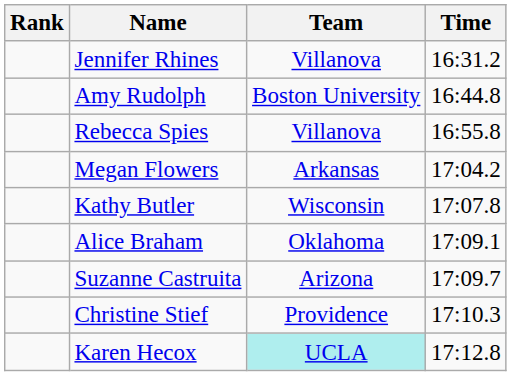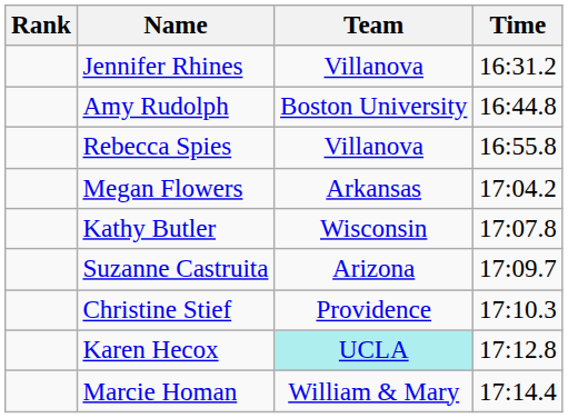- row: Alice Braham | Oklahoma | 17:09.1
+ row: Marcie Homan | William & Mary | 17:14.4
